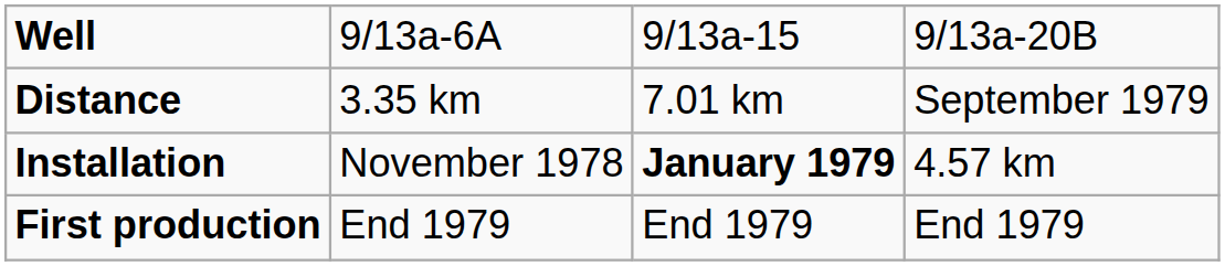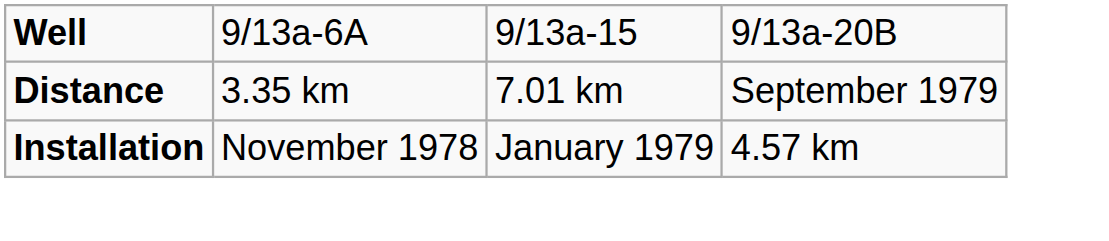Installation | column 3: bold -> normal
- row: First production | End 1979 | End 1979 | End 1979
